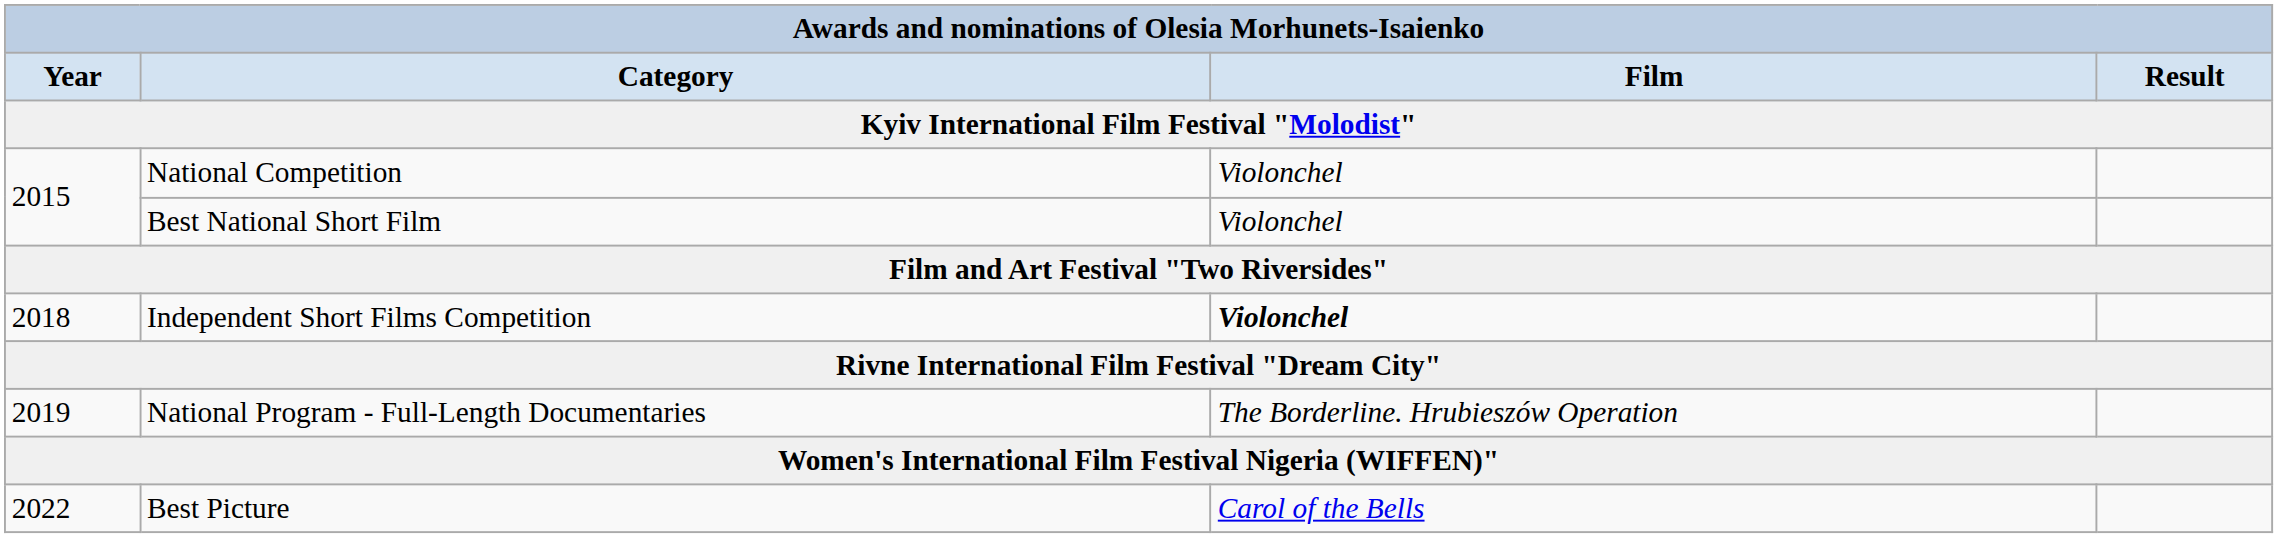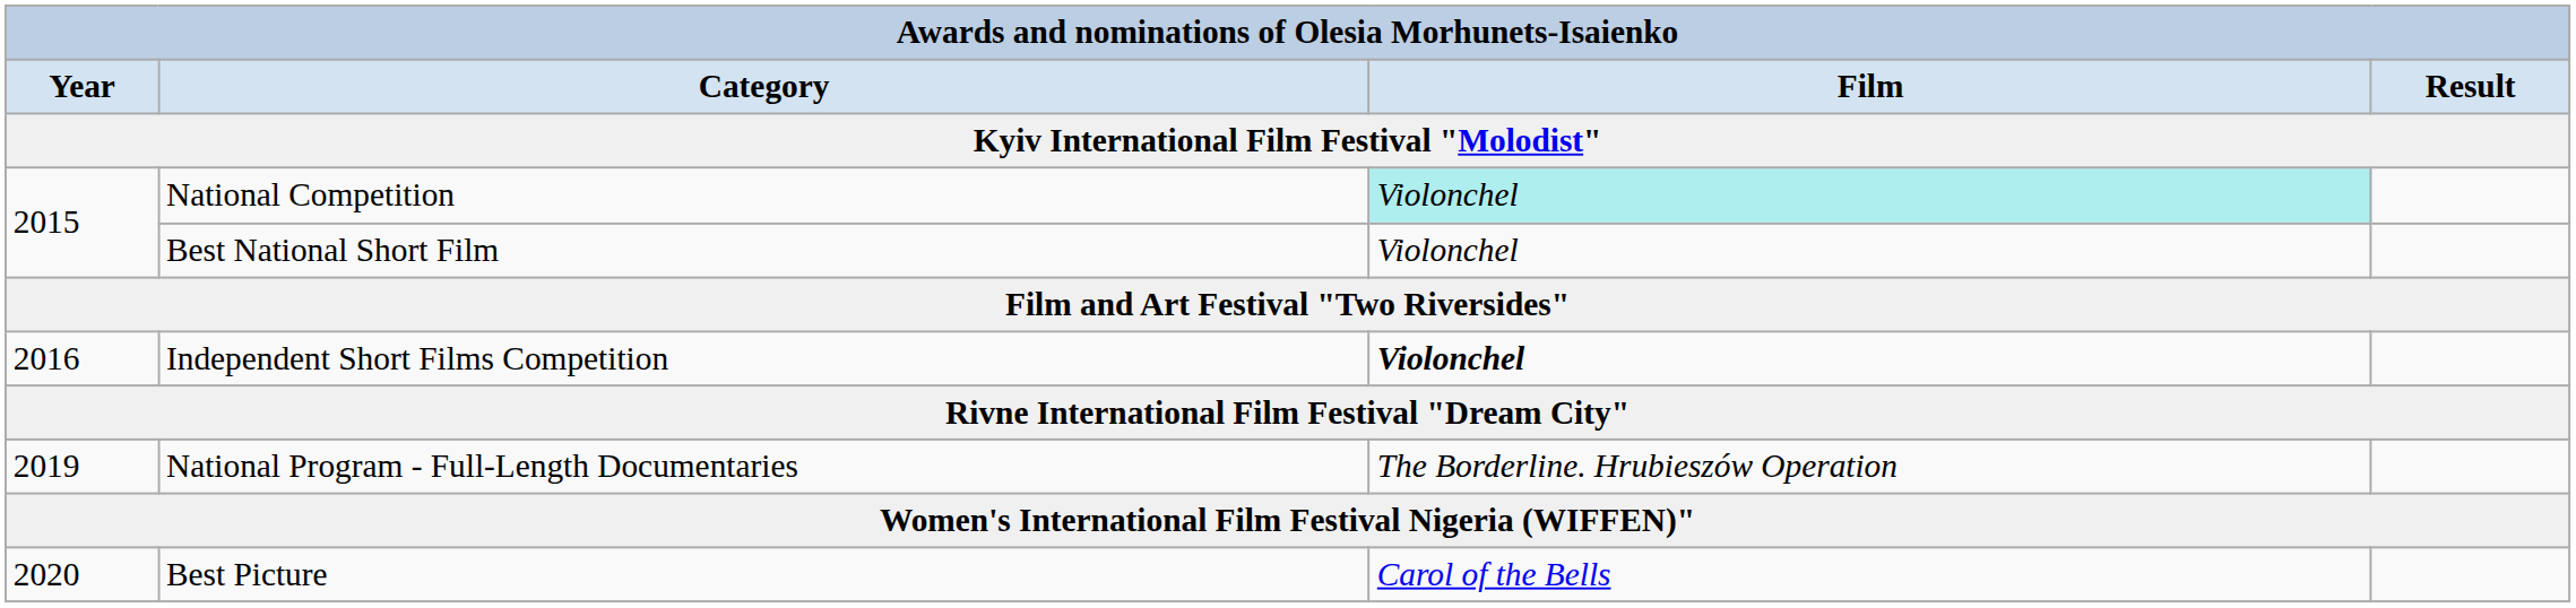National Competition | Awards and nominations of Olesia Morhunets-Isaienko / Film: no background -> paleturquoise background
Independent Short Films Competition | Awards and nominations of Olesia Morhunets-Isaienko / Year: 2018 -> 2016
Best Picture | Awards and nominations of Olesia Morhunets-Isaienko / Year: 2022 -> 2020
